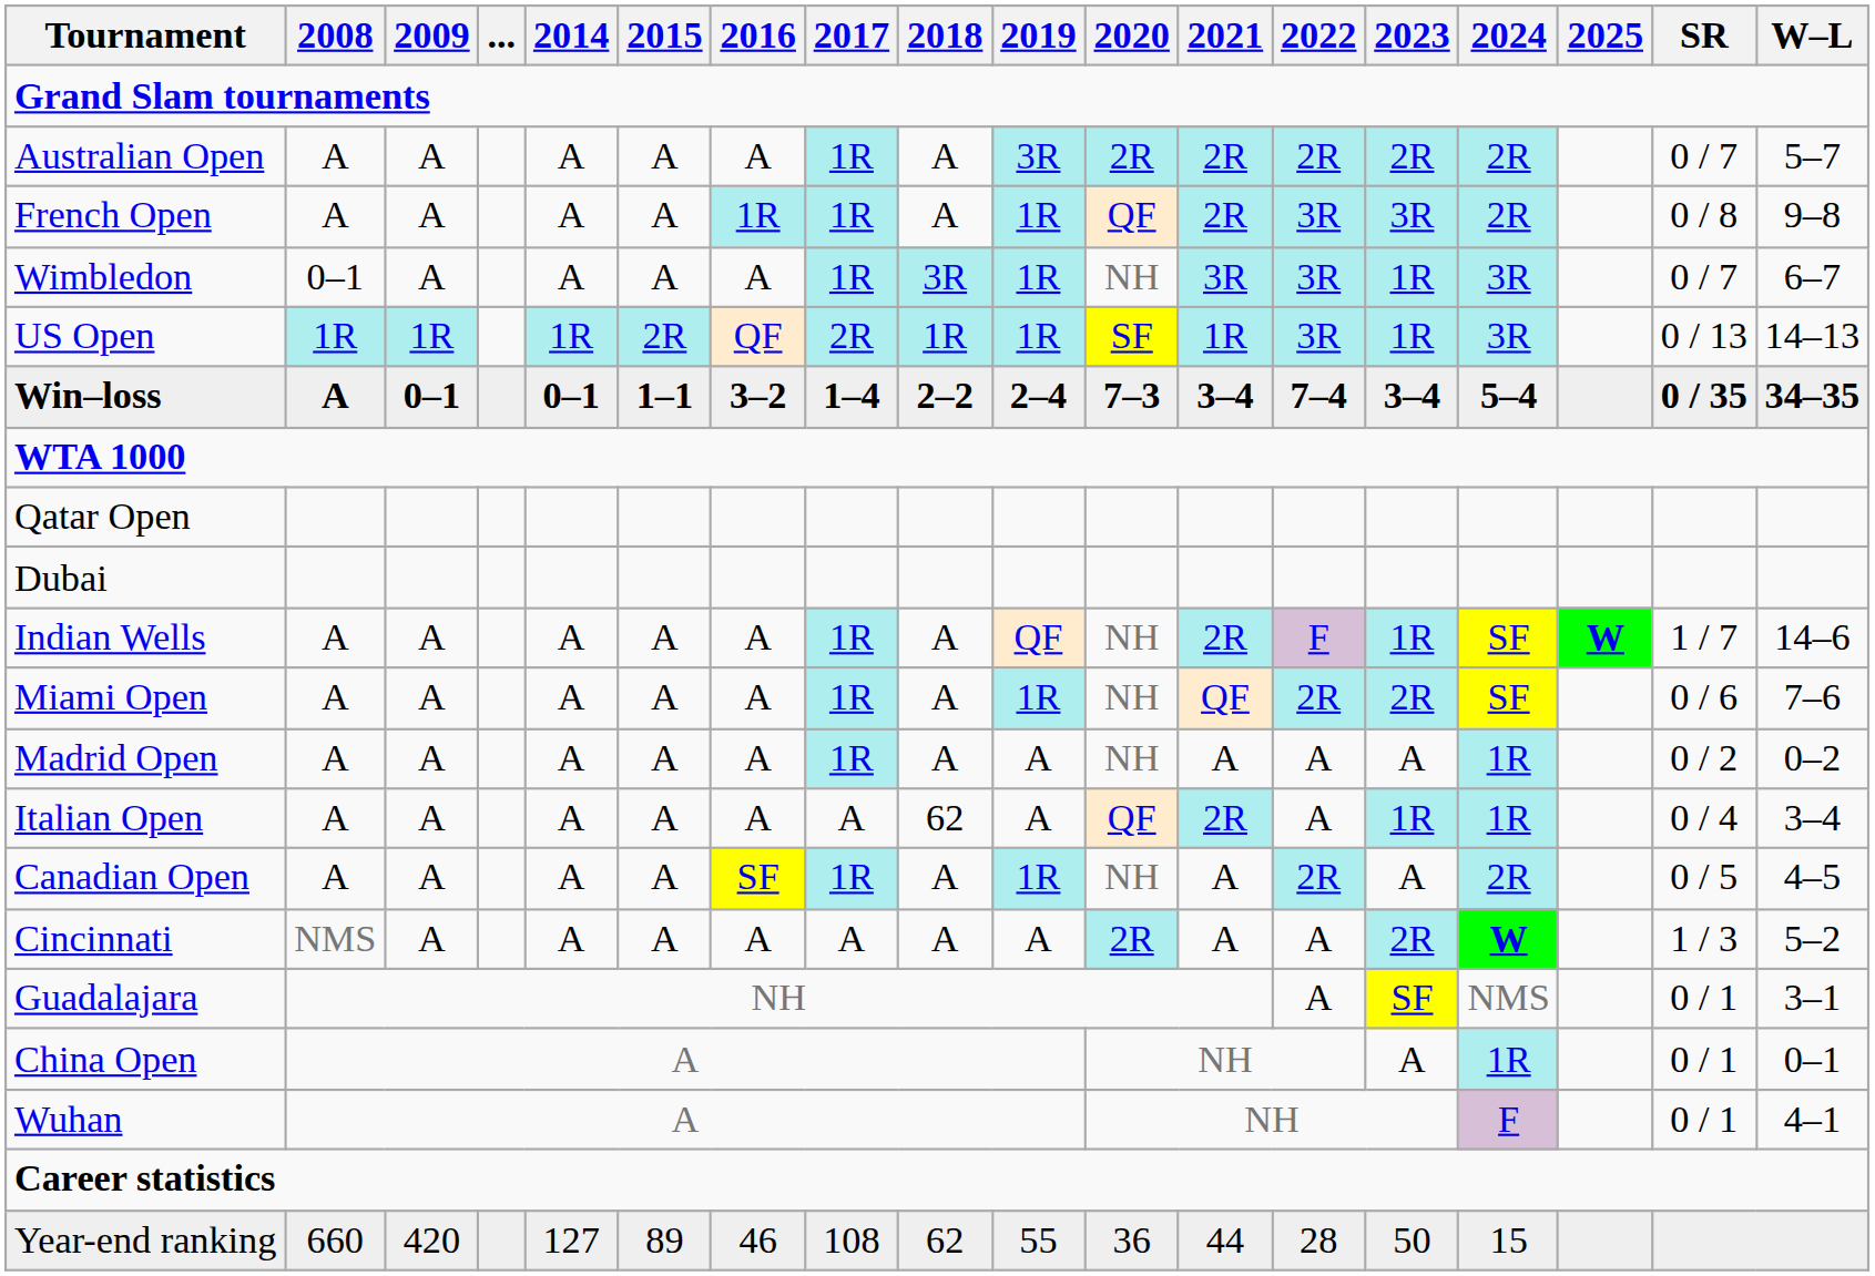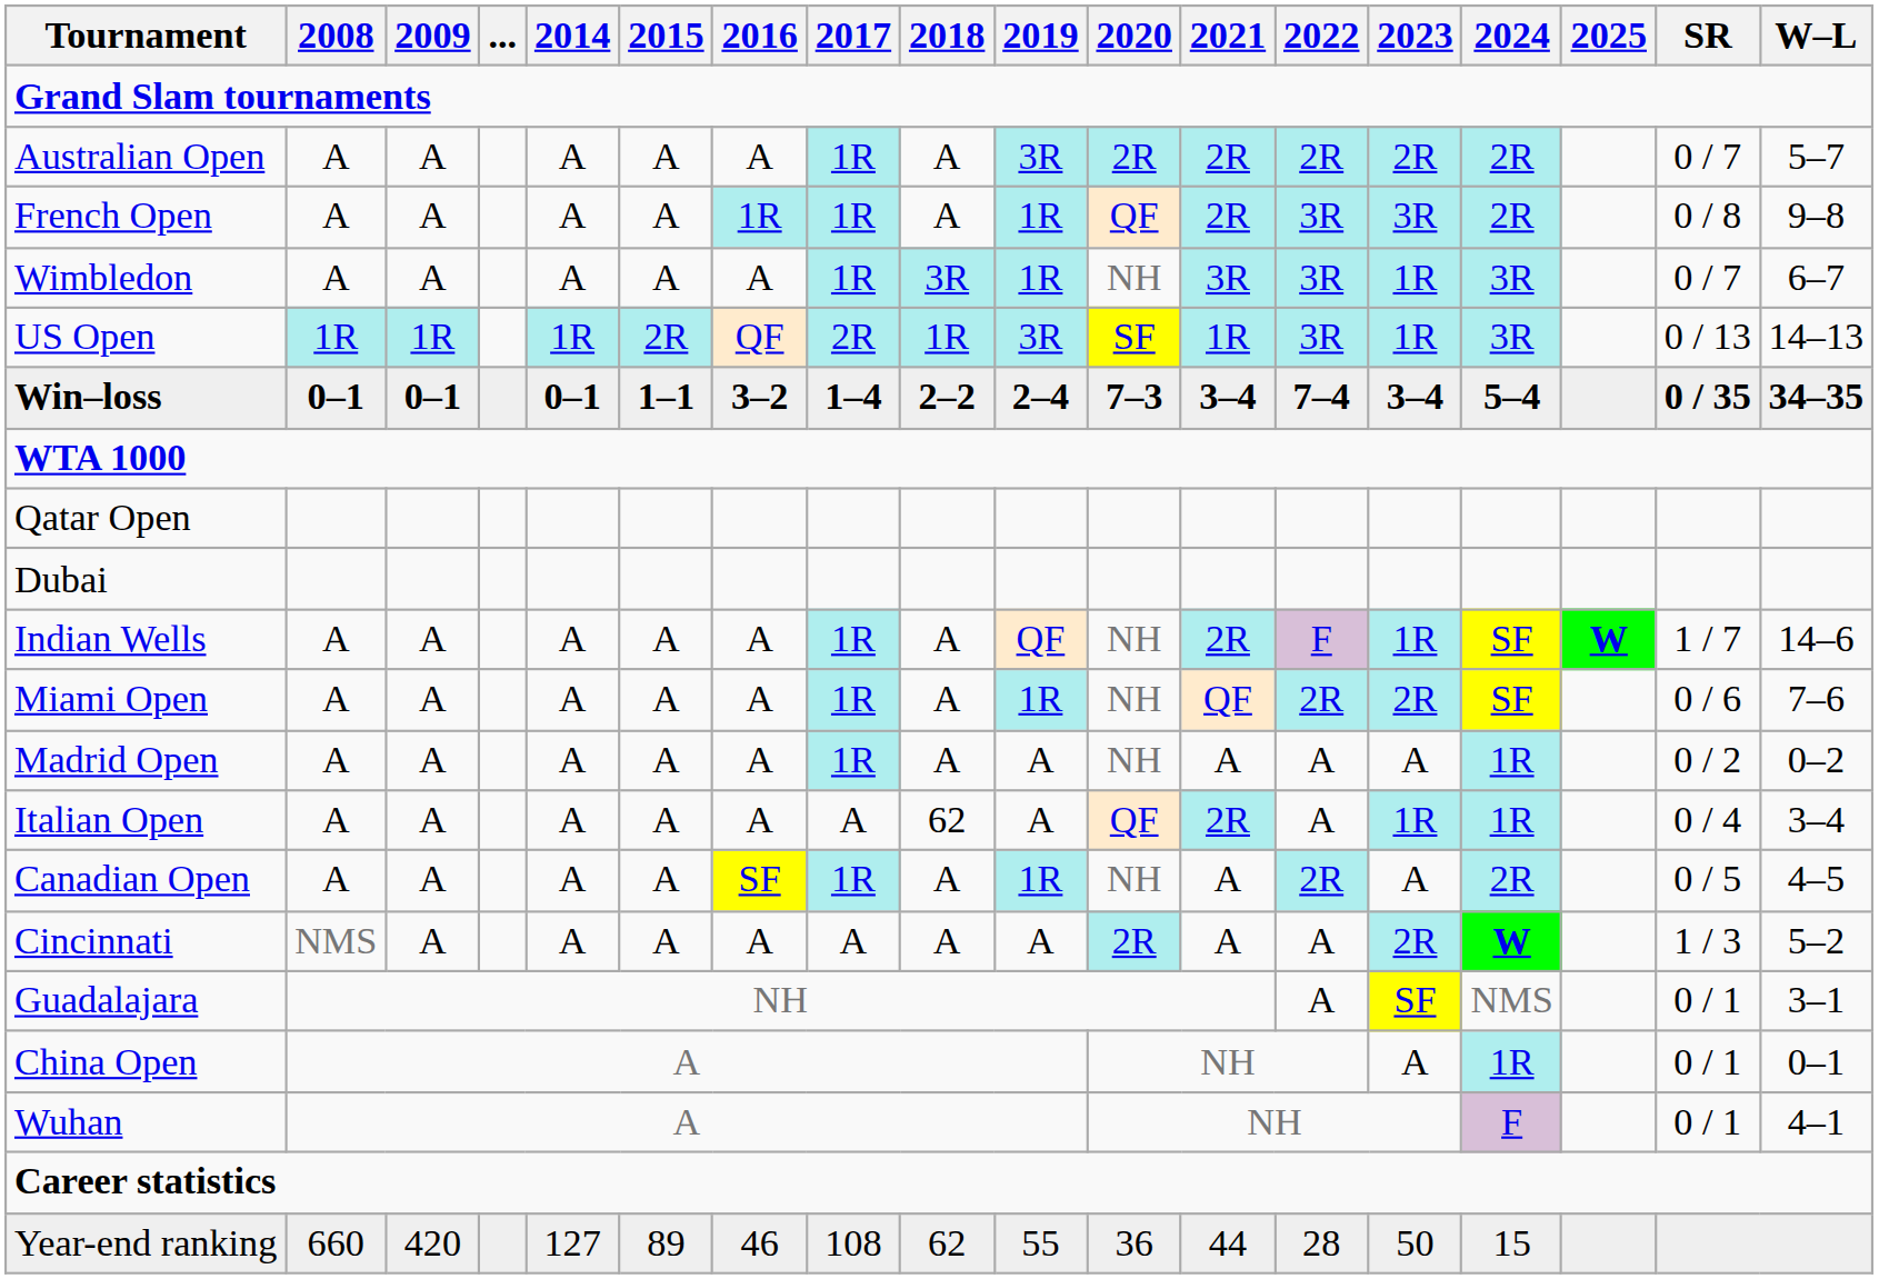Wimbledon | 2008: 0–1 -> A
US Open | 2019: 1R -> 3R
Win–loss | 2008: A -> 0–1
